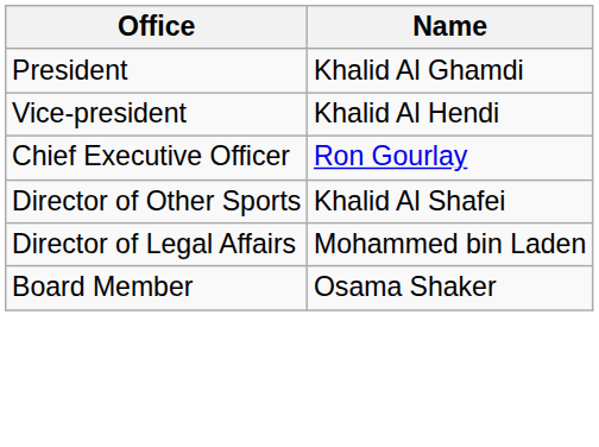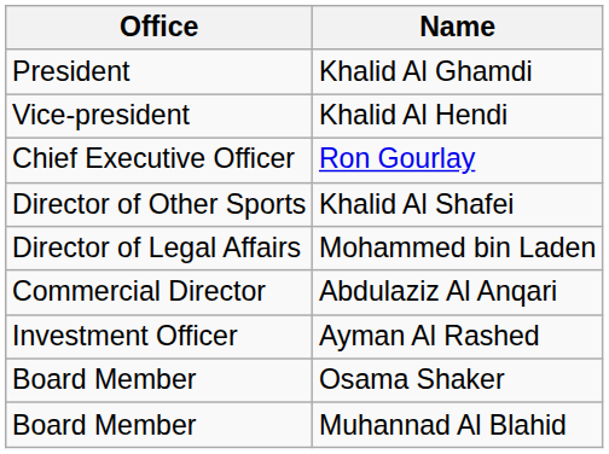+ row: Commercial Director | Abdulaziz Al Anqari
+ row: Investment Officer | Ayman Al Rashed
+ row: Board Member | Muhannad Al Blahid
